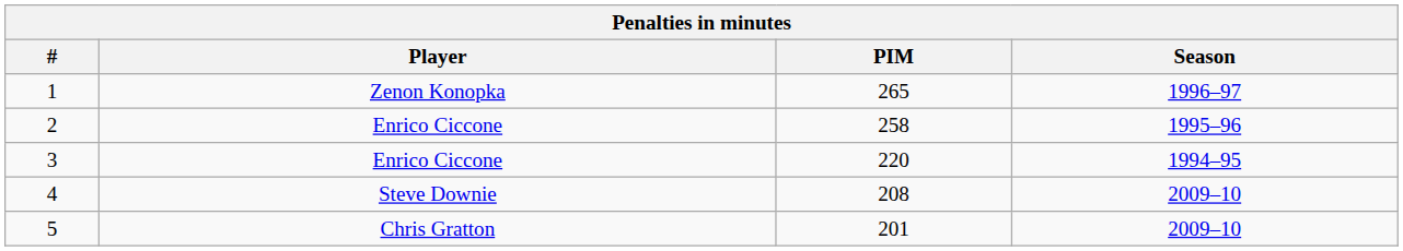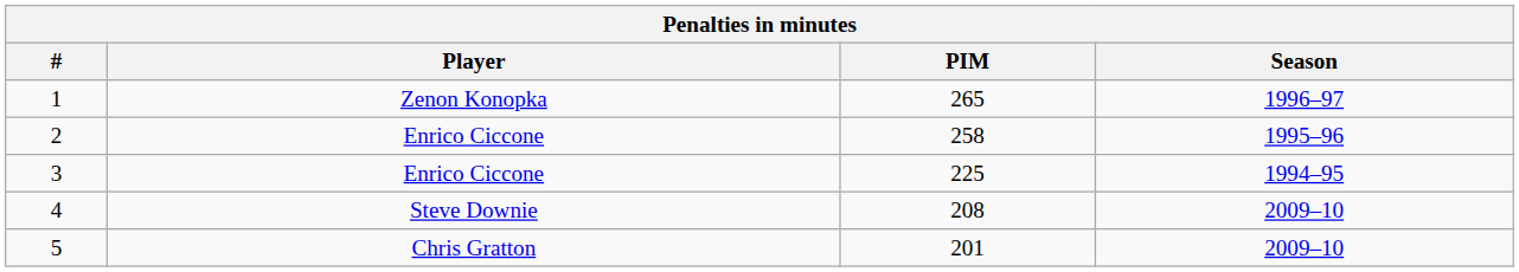3 | PIM: 220 -> 225
